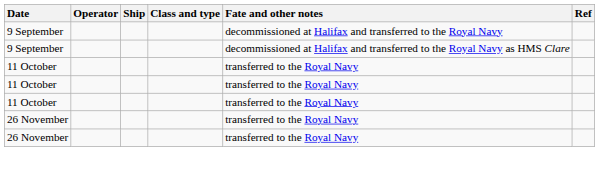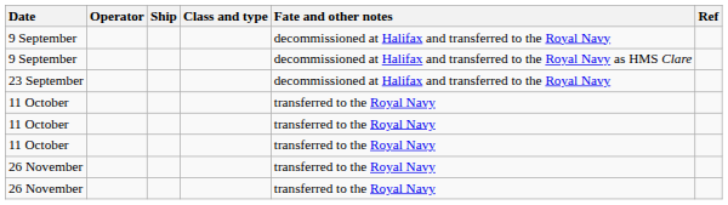+ row: 23 September | decommissioned at Halifax and transferred to the Royal Navy
